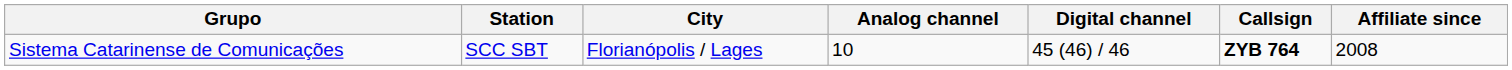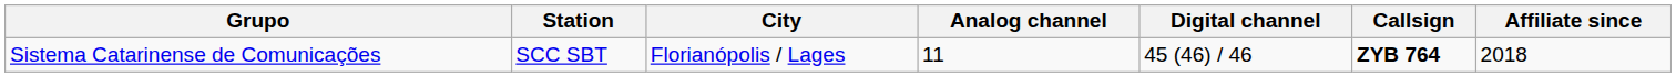Sistema Catarinense de Comunicações | Analog channel: 10 -> 11
Sistema Catarinense de Comunicações | Affiliate since: 2008 -> 2018
